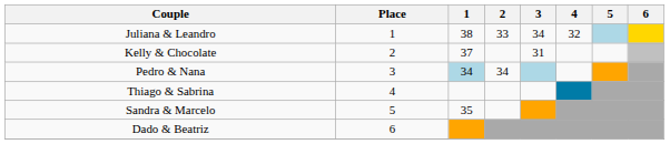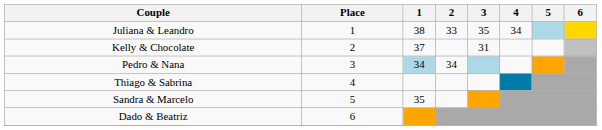Juliana & Leandro | 3: 34 -> 35
Juliana & Leandro | 4: 32 -> 34
